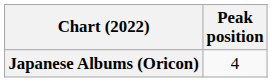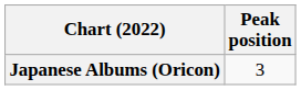Japanese Albums (Oricon) | Peak position: 4 -> 3
